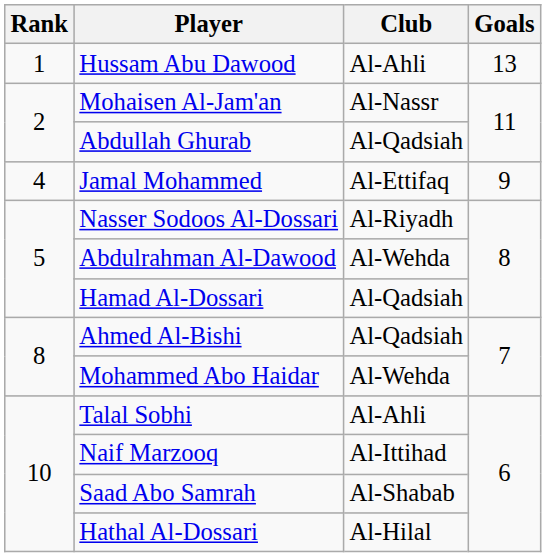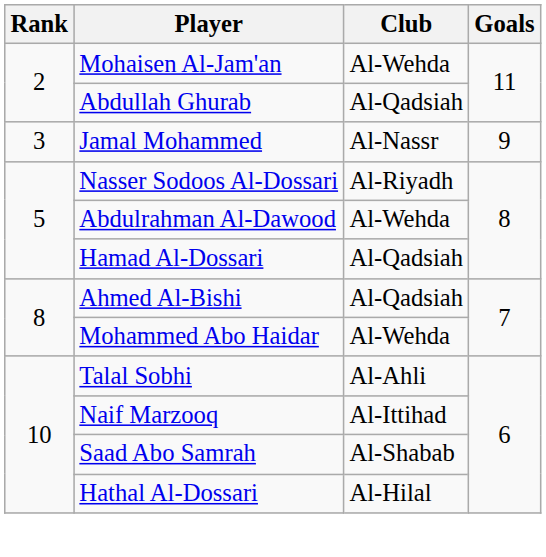- row: 1 | Hussam Abu Dawood | Al-Ahli | 13
Mohaisen Al-Jam'an | Club: Al-Nassr -> Al-Wehda
Jamal Mohammed | Rank: 4 -> 3
Jamal Mohammed | Club: Al-Ettifaq -> Al-Nassr
